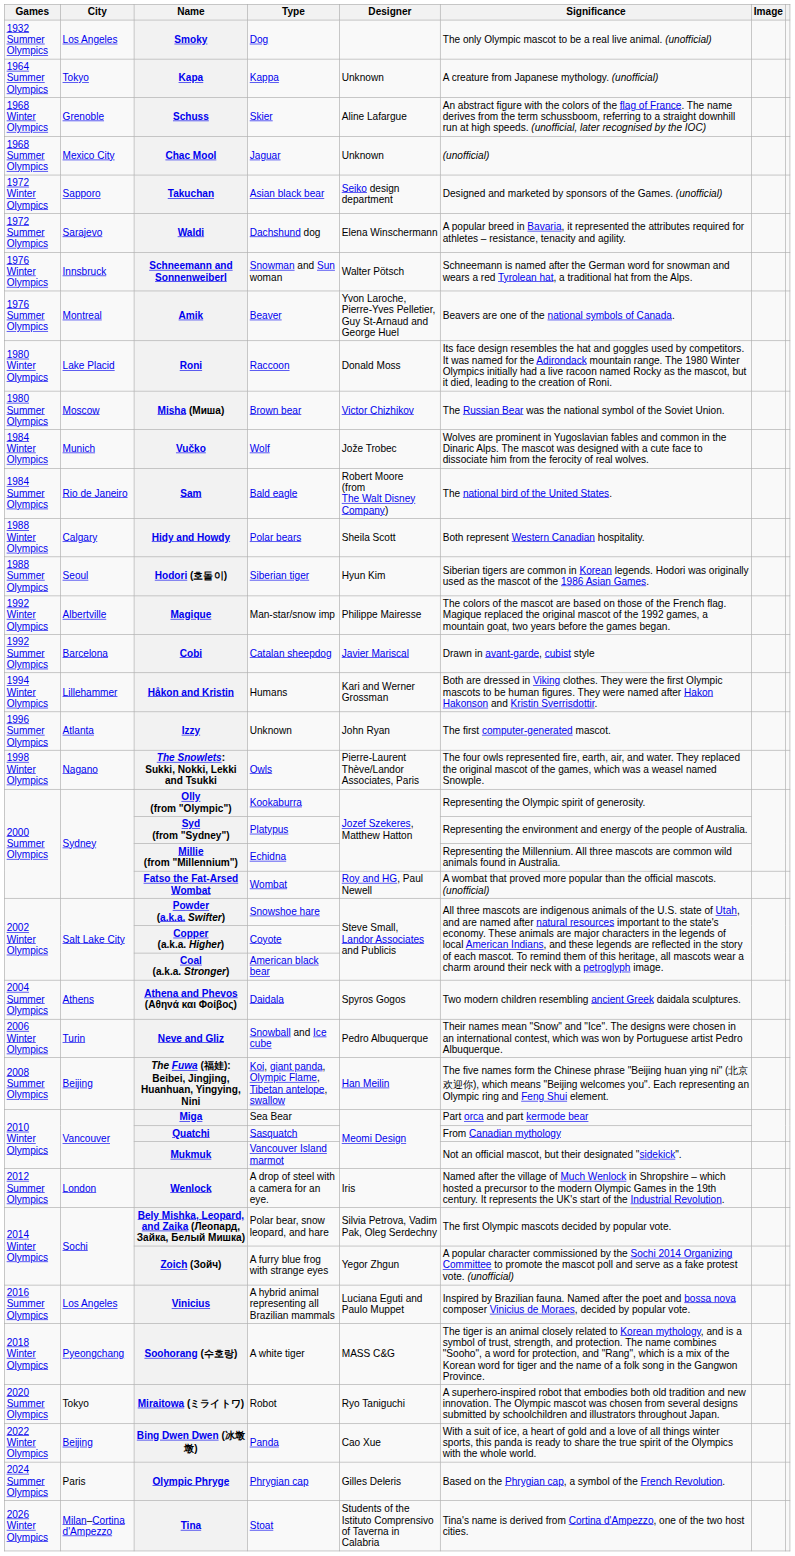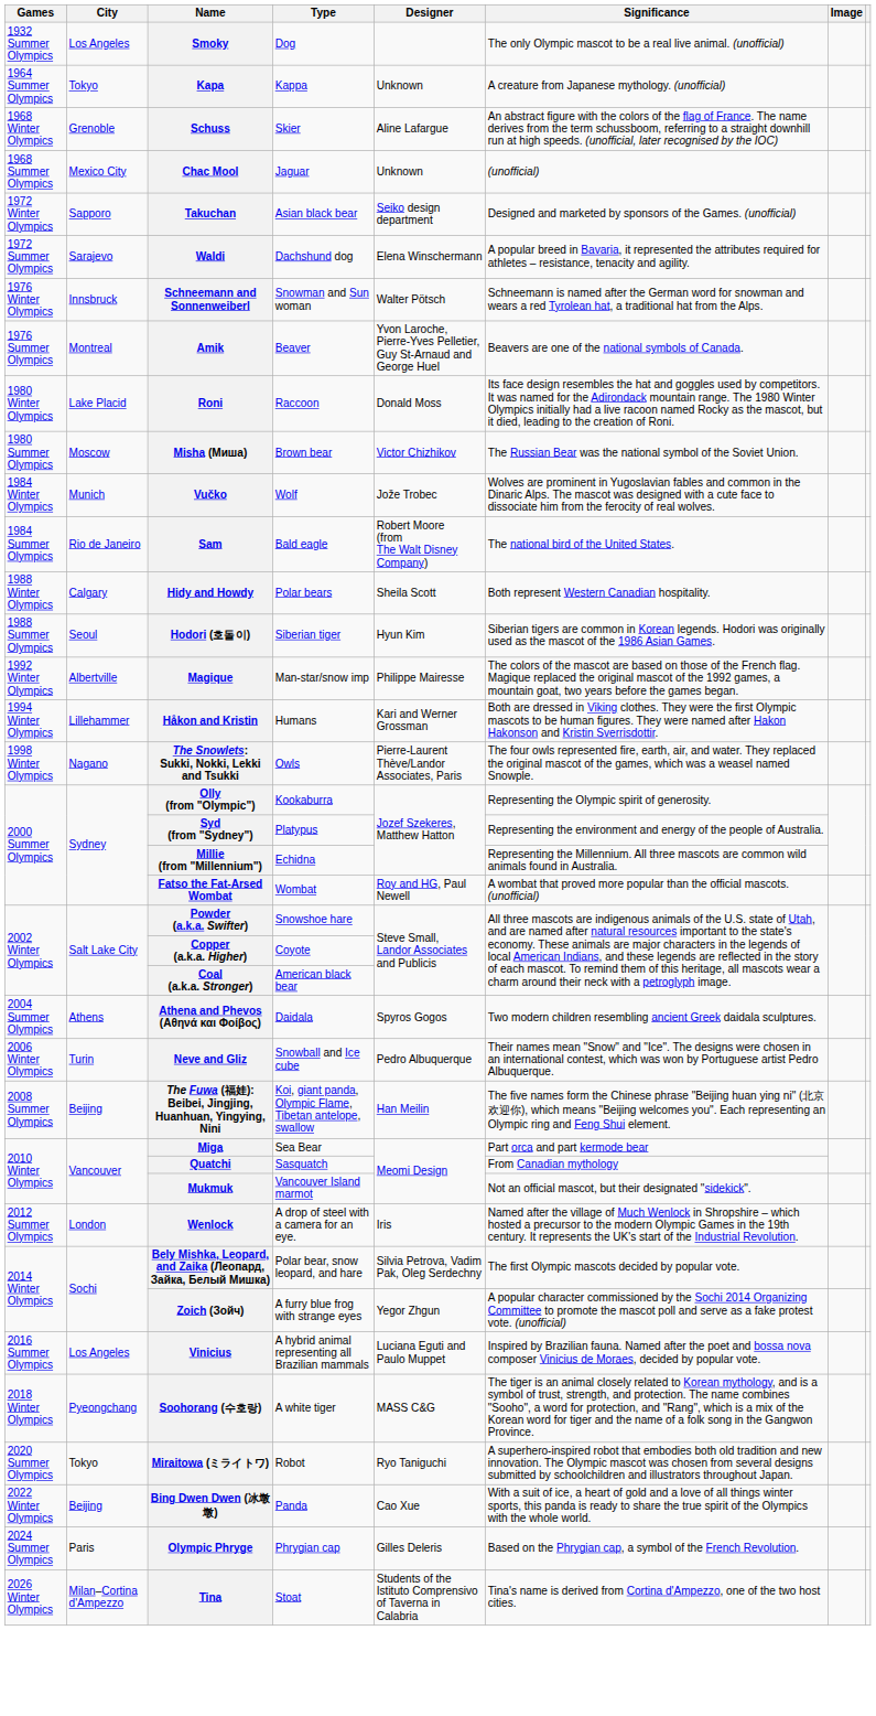- row: 1992 Summer Olympics | Barcelona | Cobi | Catalan sheepdog | Javier Mariscal | Drawn in avant-garde, cubist style
- row: 1996 Summer Olympics | Atlanta | Izzy | Unknown | John Ryan | The first computer-generated mascot.
